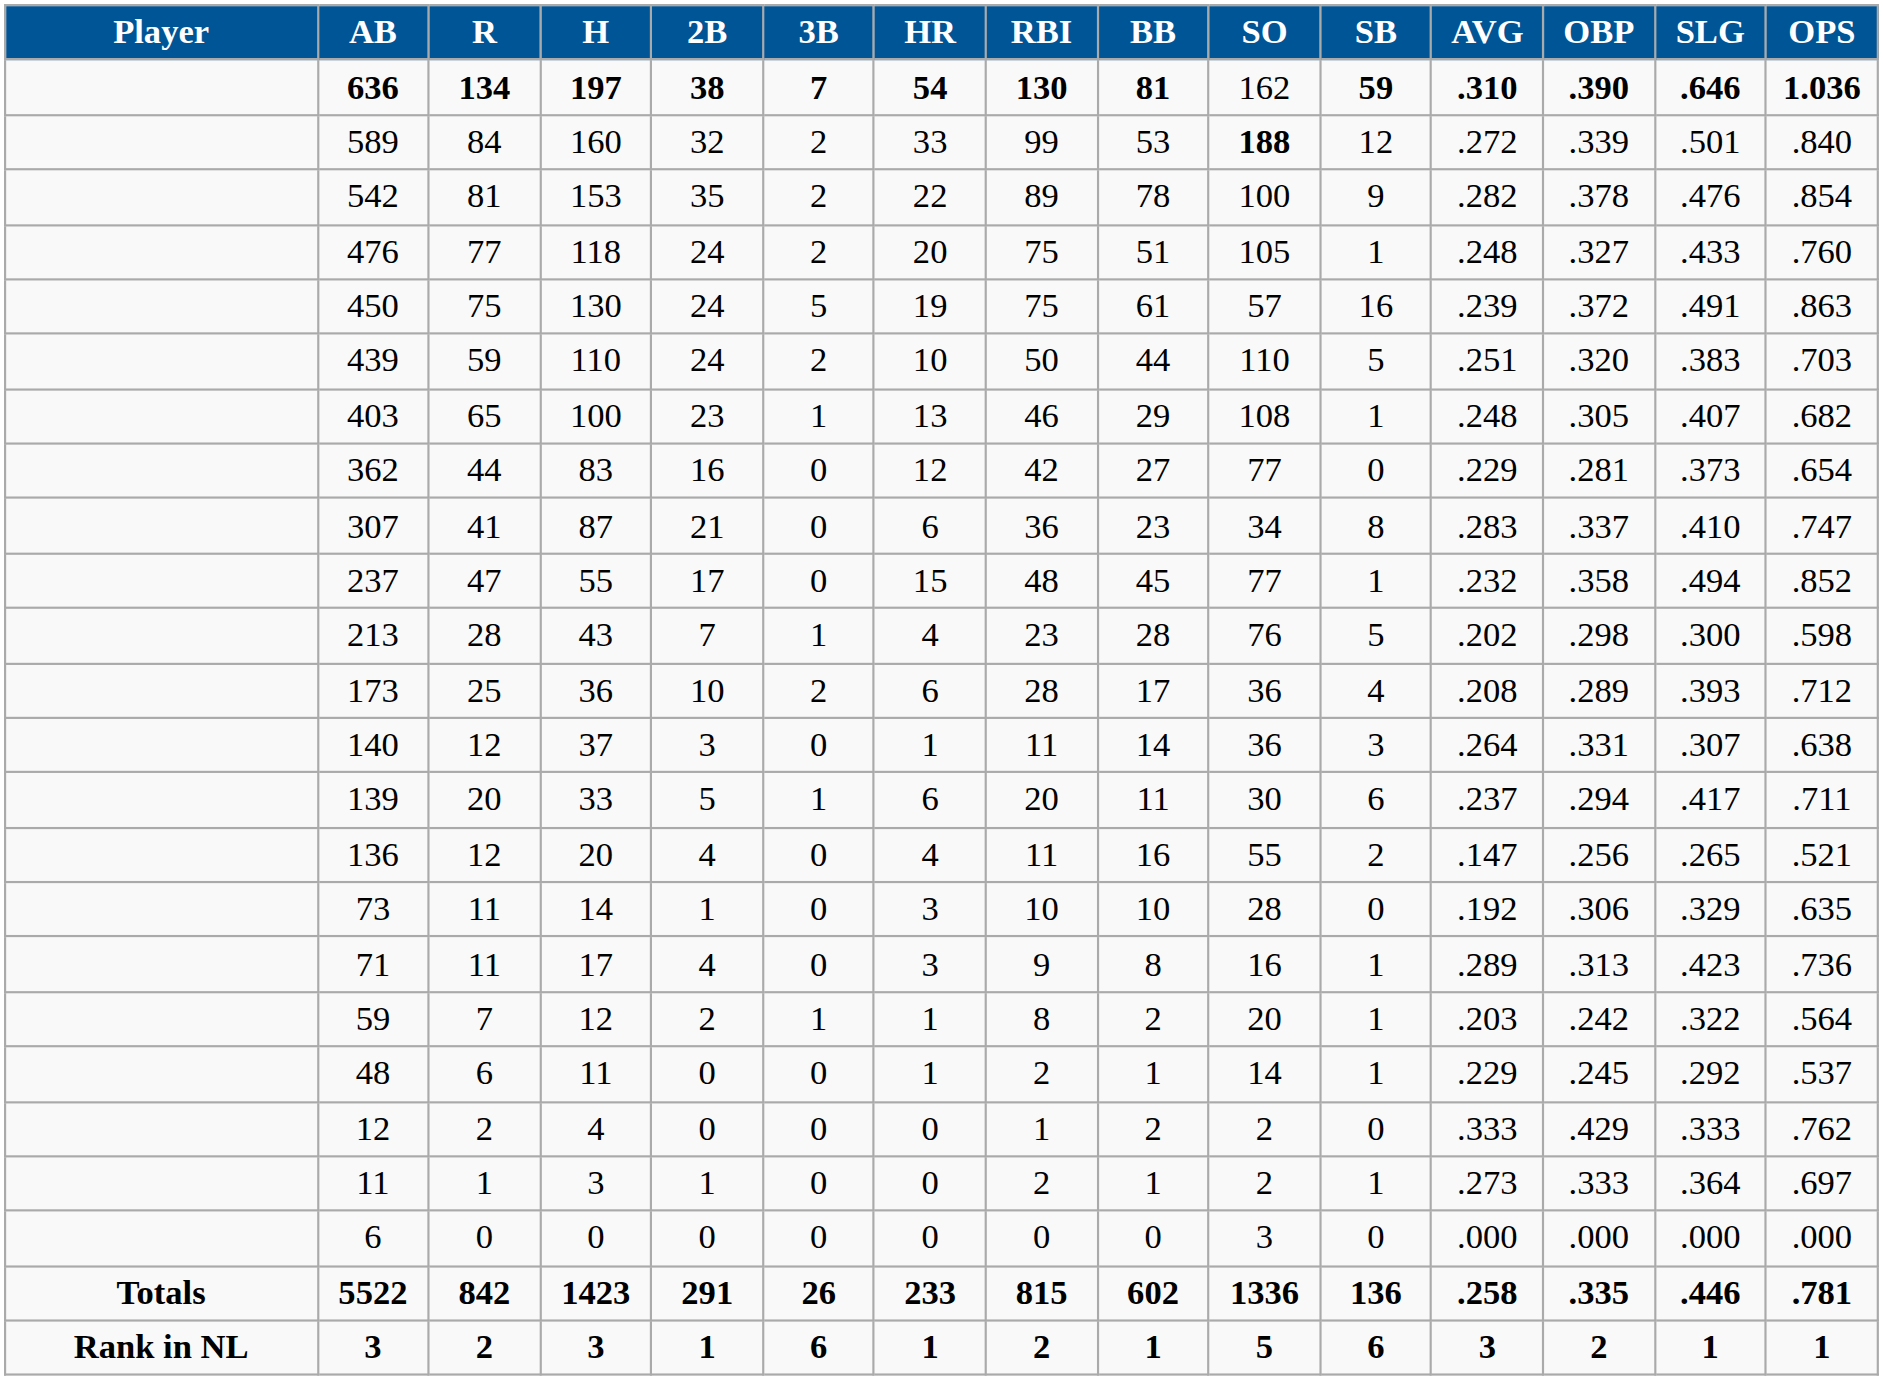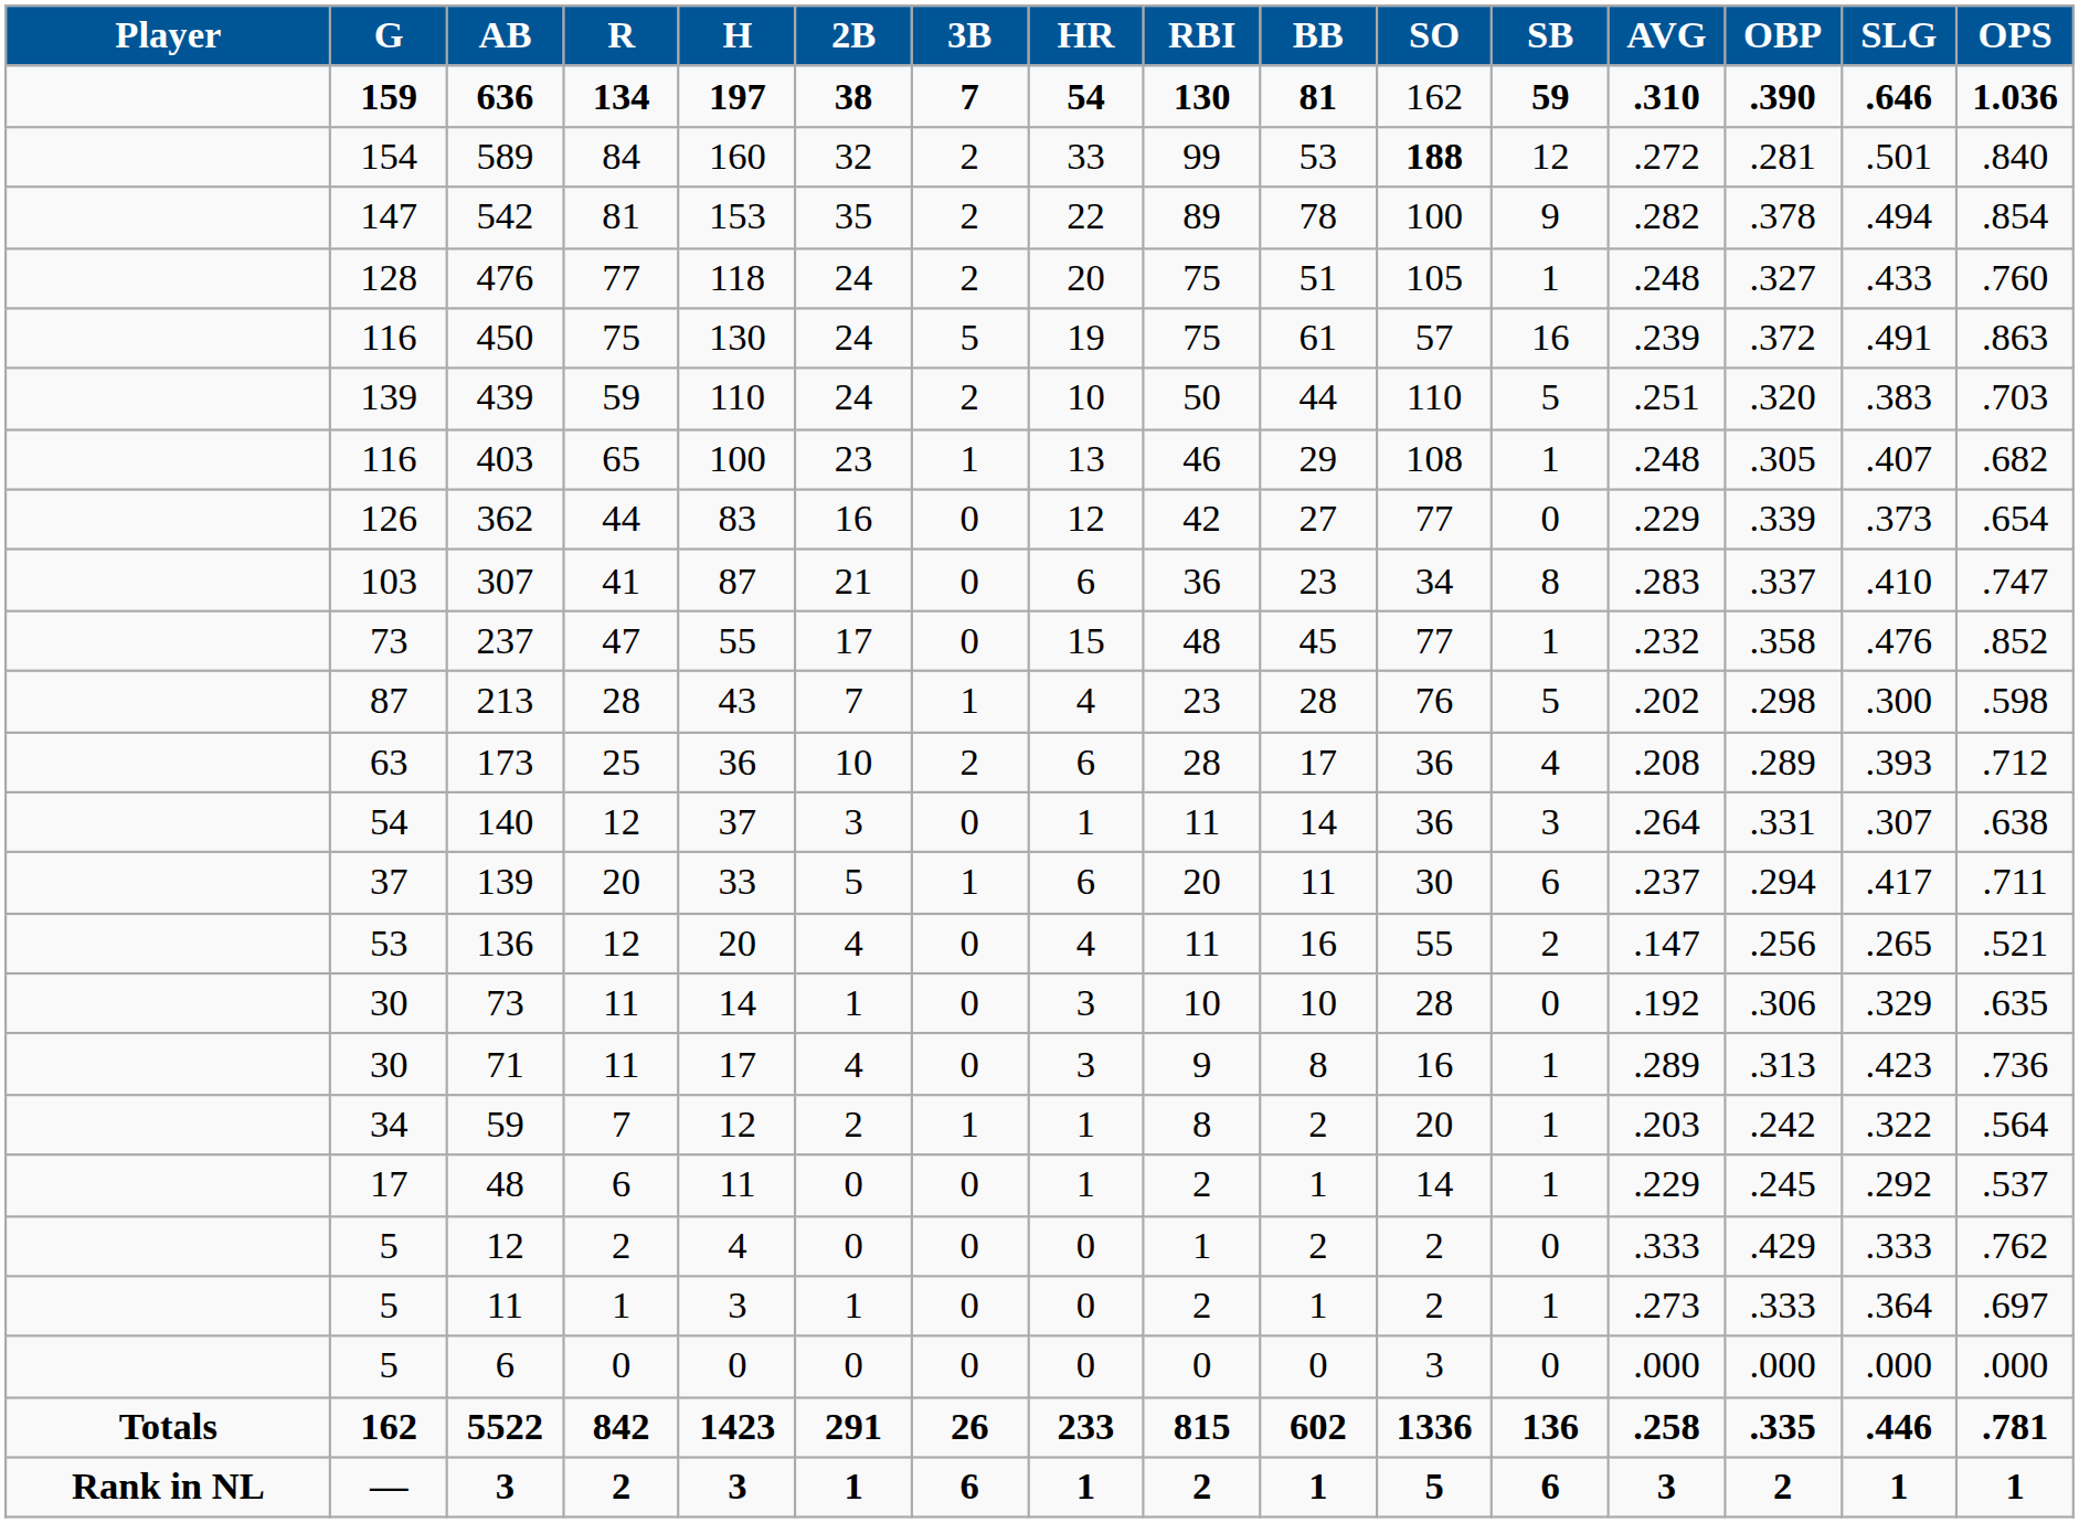+ column: G | 159 | 154 | 147 | 128 | 116 | 139 | 116 | 126 | 103 | 73 | 87 | 63 | 54 | 37 | 53 | 30 | 30 | 34 | 17 | 5 | 5 | 5 | 162 | —
589 | OBP: .339 -> .281
542 | SLG: .476 -> .494
362 | OBP: .281 -> .339
237 | SLG: .494 -> .476
